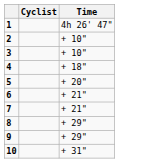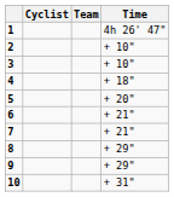+ column: Team
